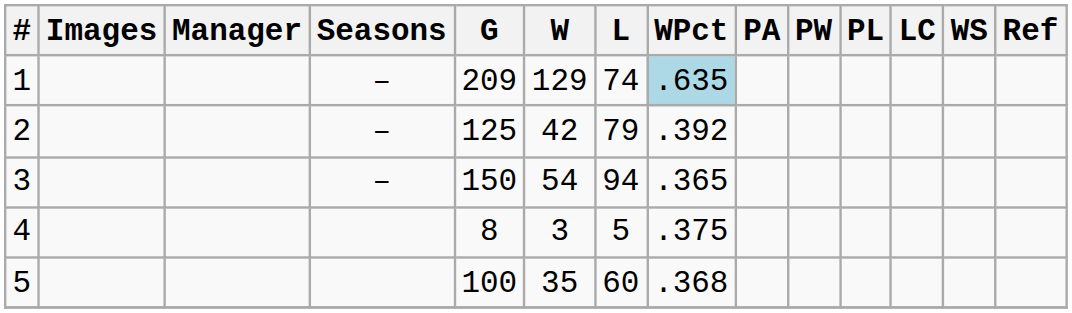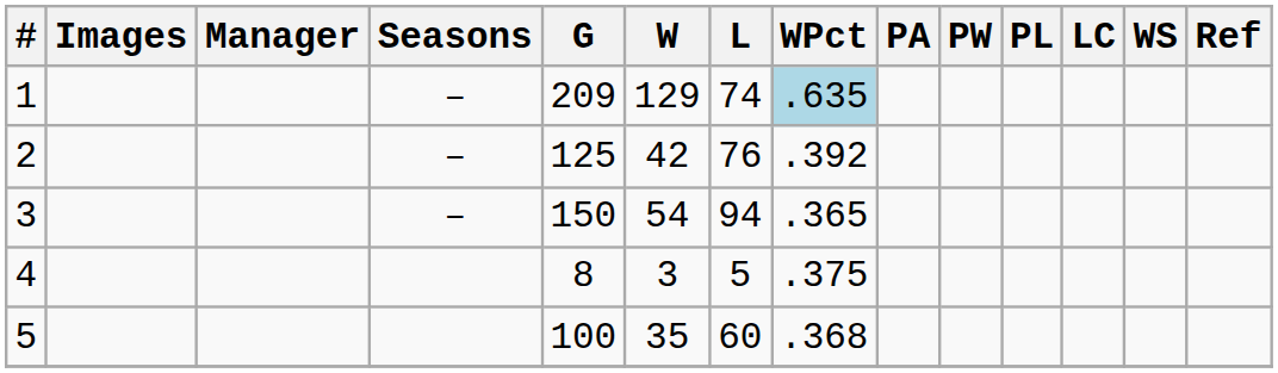2 | L: 79 -> 76
